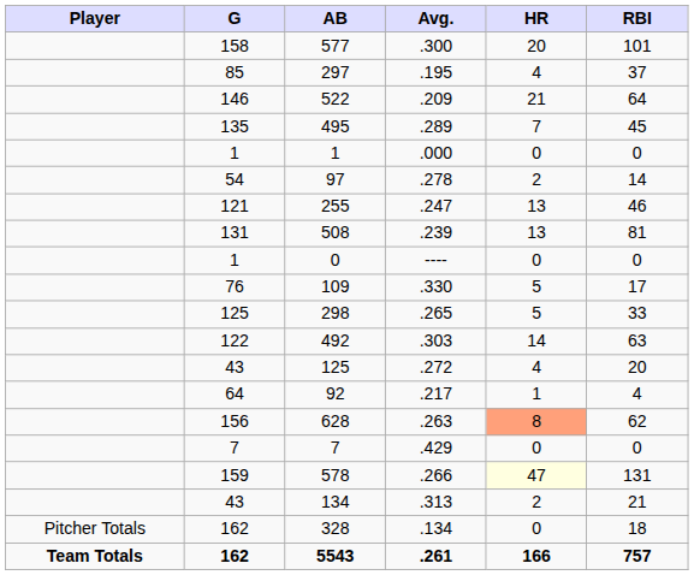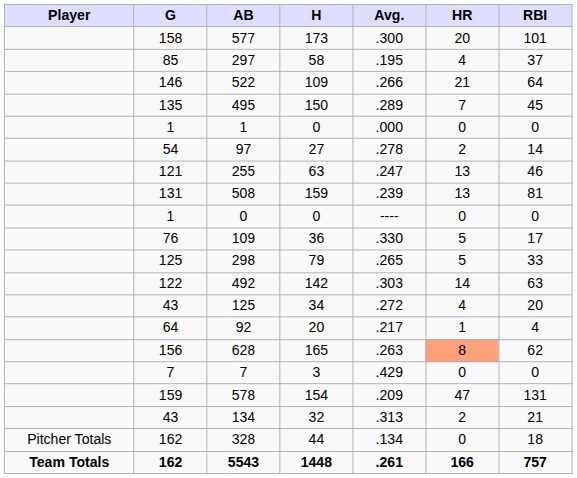+ column: H | 173 | 58 | 109 | 150 | 0 | 27 | 63 | 159 | 0 | 36 | 79 | 142 | 34 | 20 | 165 | 3 | 154 | 32 | 44 | 1448
522 | Avg.: .209 -> .266
578 | Avg.: .266 -> .209
578 | HR: lightyellow background -> no background
